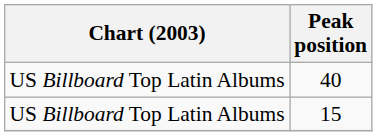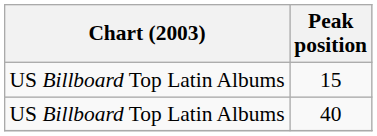rows swapped: 40 <-> 15
